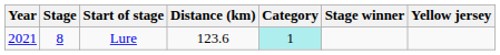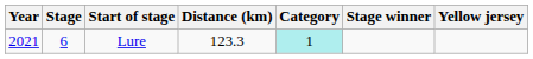Lure | Stage: 8 -> 6
Lure | Distance (km): 123.6 -> 123.3
